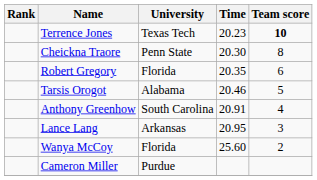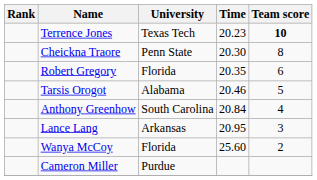Anthony Greenhow | Time: 20.91 -> 20.84
